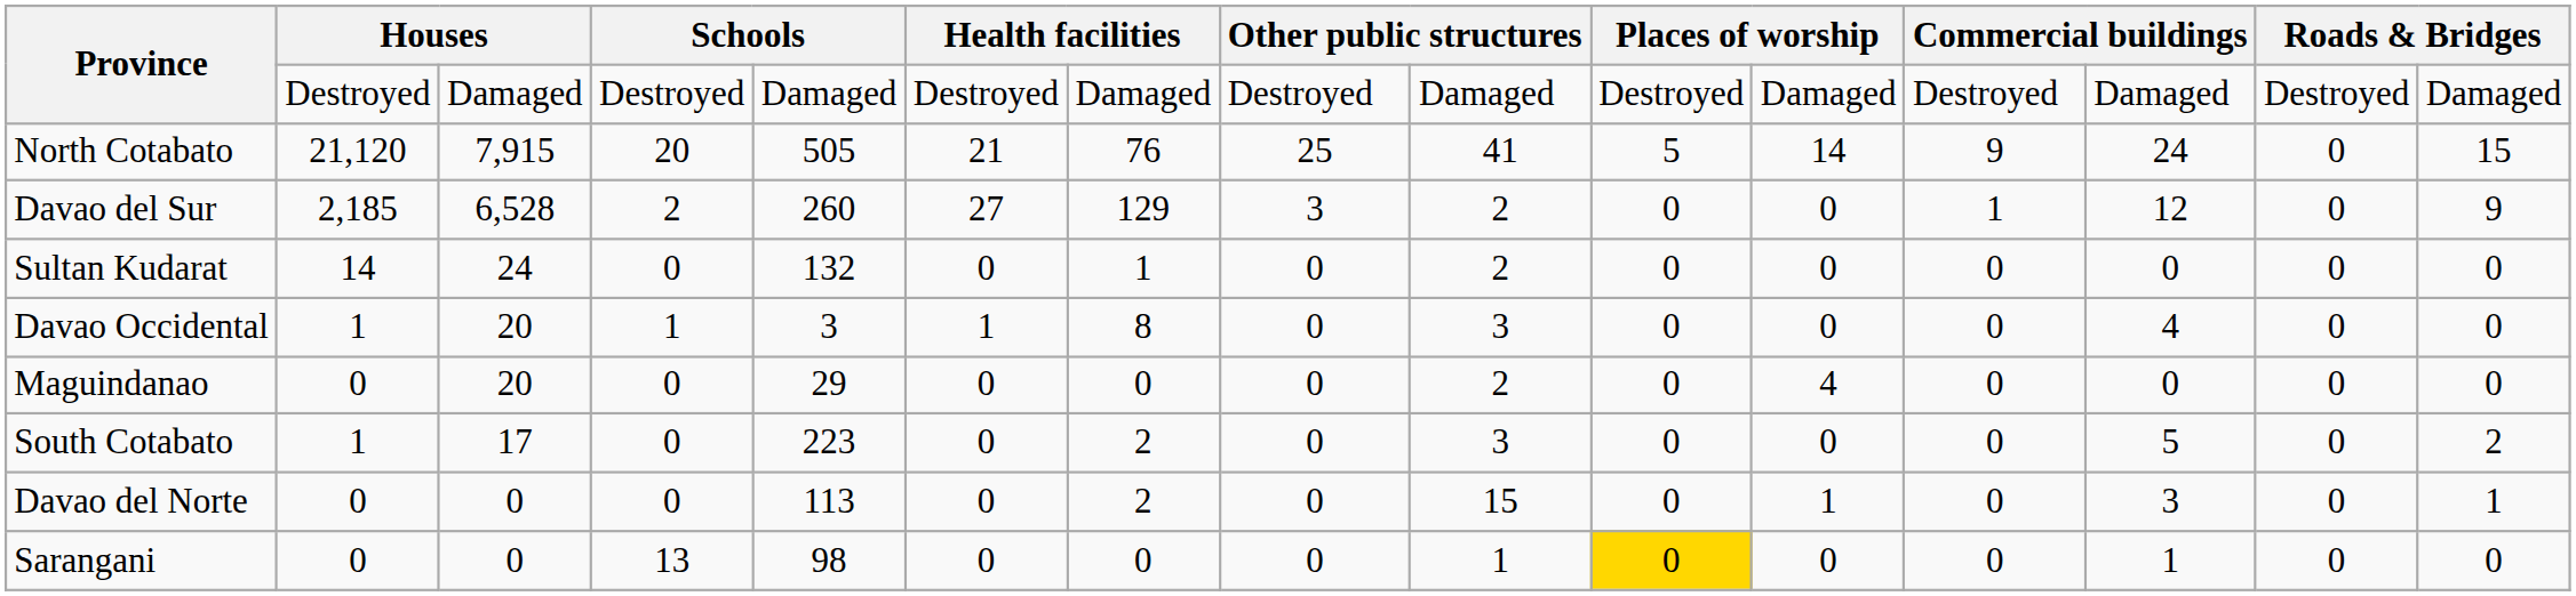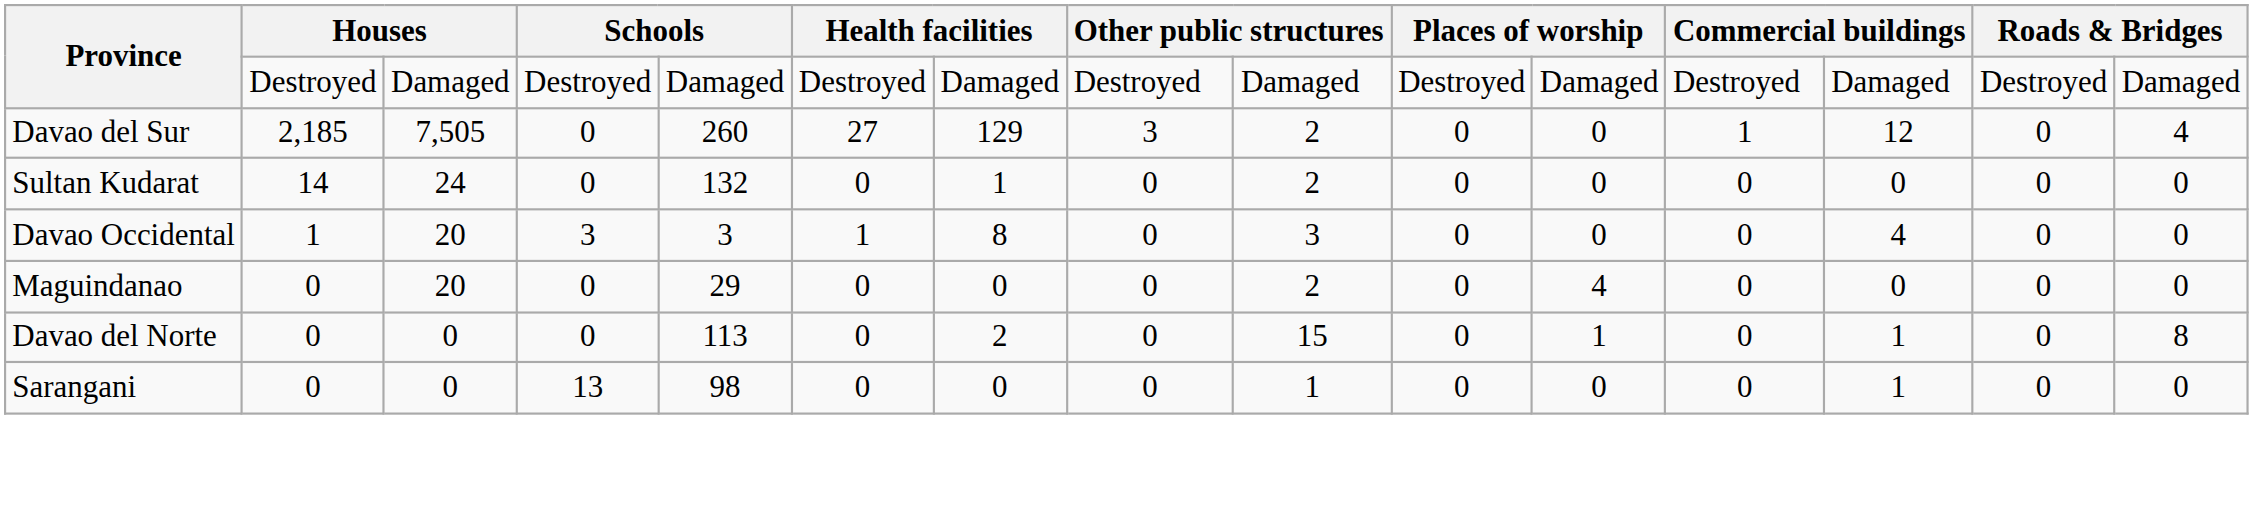- row: North Cotabato | 21,120 | 7,915 | 20 | 505 | 21 | 76 | 25 | 41 | 5 | 14 | 9 | 24 | 0 | 15
Davao del Sur | column 3: 6,528 -> 7,505
Davao del Sur | column 4: 2 -> 0
Davao del Sur | column 15: 9 -> 4
Davao Occidental | column 4: 1 -> 3
- row: South Cotabato | 1 | 17 | 0 | 223 | 0 | 2 | 0 | 3 | 0 | 0 | 0 | 5 | 0 | 2
Davao del Norte | column 13: 3 -> 1
Davao del Norte | column 15: 1 -> 8
Sarangani | column 10: gold background -> no background
